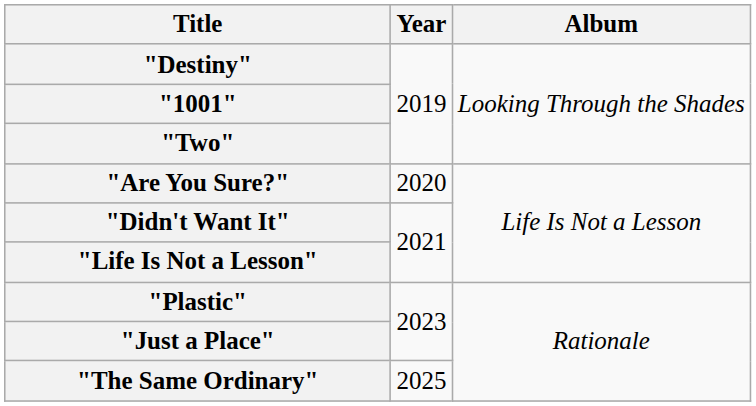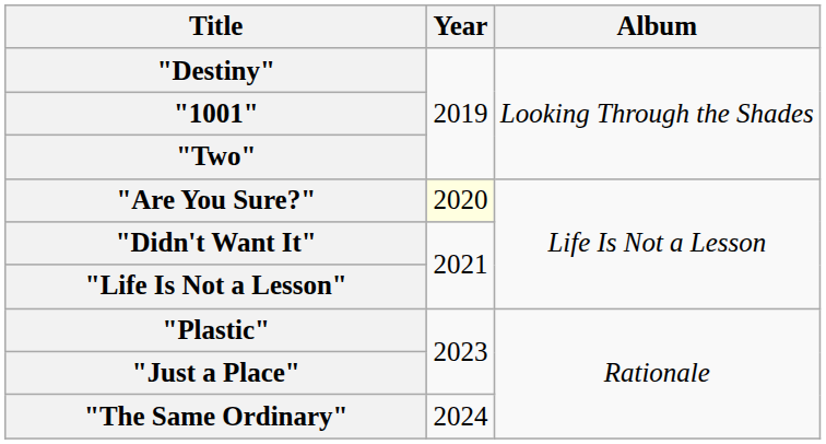"Are You Sure?" | Year: no background -> lightyellow background
"The Same Ordinary" | Year: 2025 -> 2024
